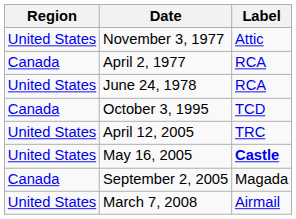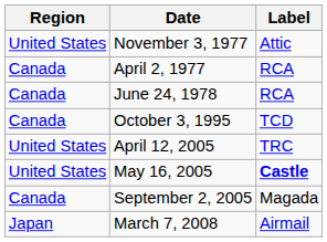June 24, 1978 | Region: United States -> Canada
March 7, 2008 | Region: United States -> Japan
